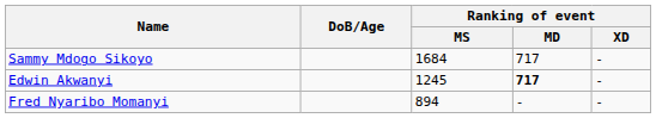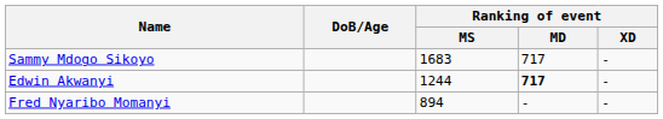Sammy Mdogo Sikoyo | Ranking of event / MS: 1684 -> 1683
Edwin Akwanyi | Ranking of event / MS: 1245 -> 1244
